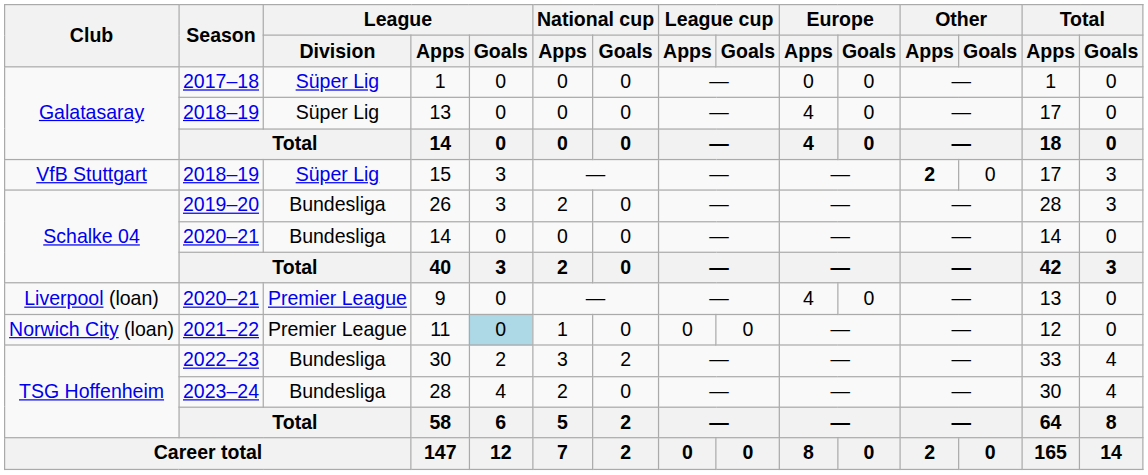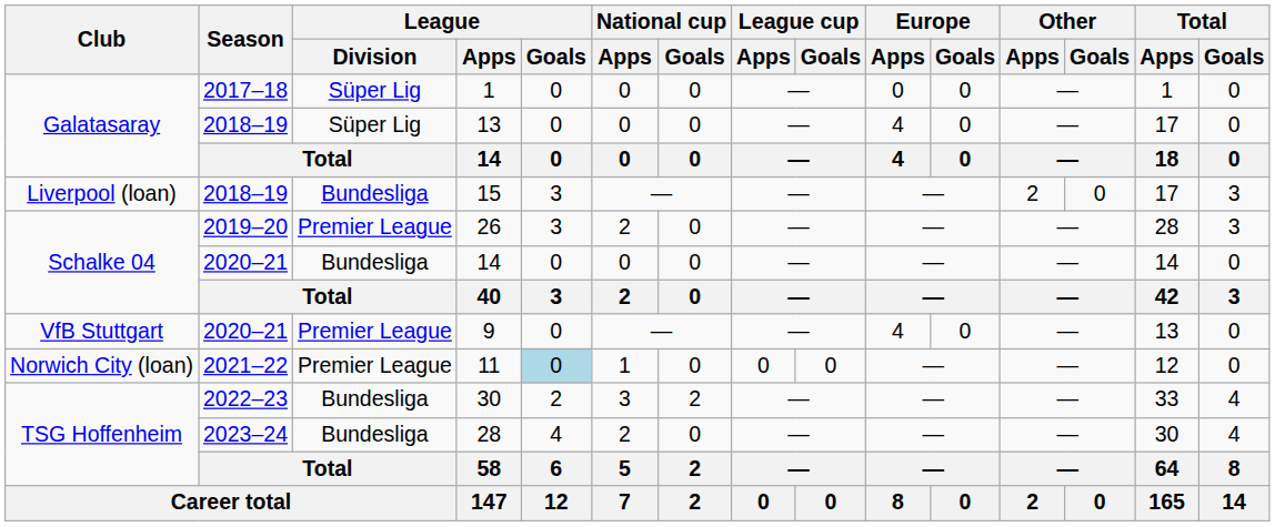15 | Club: VfB Stuttgart -> Liverpool (loan)
15 | League / Division: Süper Lig -> Bundesliga
15 | Other / Apps: bold -> normal
26 | League / Division: Bundesliga -> Premier League
9 | Club: Liverpool (loan) -> VfB Stuttgart
